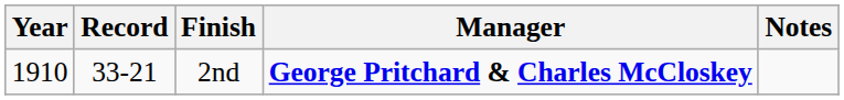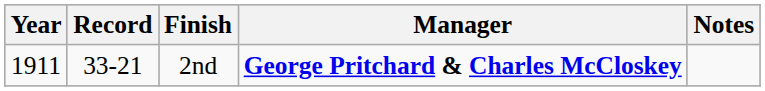2nd | Year: 1910 -> 1911
